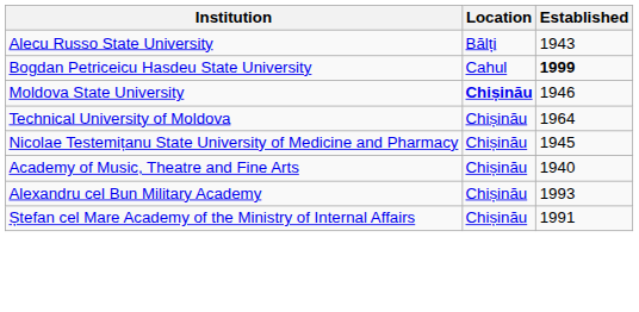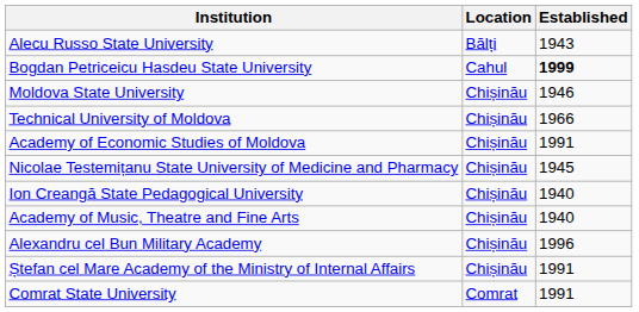Moldova State University | Location: bold -> normal
Technical University of Moldova | Established: 1964 -> 1966
+ row: Academy of Economic Studies of Moldova | Chișinău | 1991
+ row: Ion Creangă State Pedagogical University | Chișinău | 1940
Alexandru cel Bun Military Academy | Established: 1993 -> 1996
+ row: Comrat State University | Comrat | 1991
